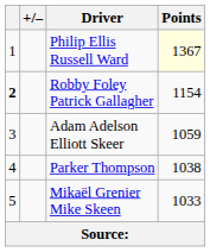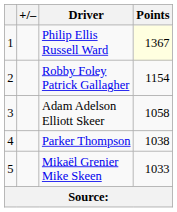Robby Foley Patrick Gallagher | column 1: bold -> normal
Adam Adelson Elliott Skeer | Points: 1059 -> 1058
